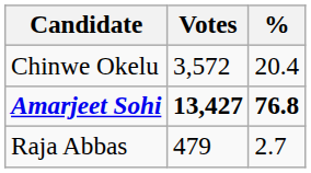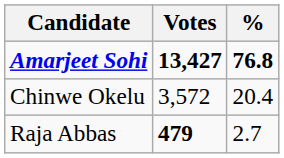rows swapped: Amarjeet Sohi <-> Chinwe Okelu
Raja Abbas | Votes: normal -> bold
